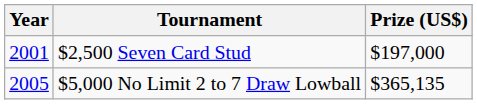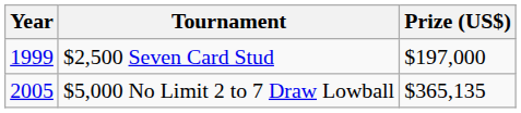$2,500 Seven Card Stud | Year: 2001 -> 1999
